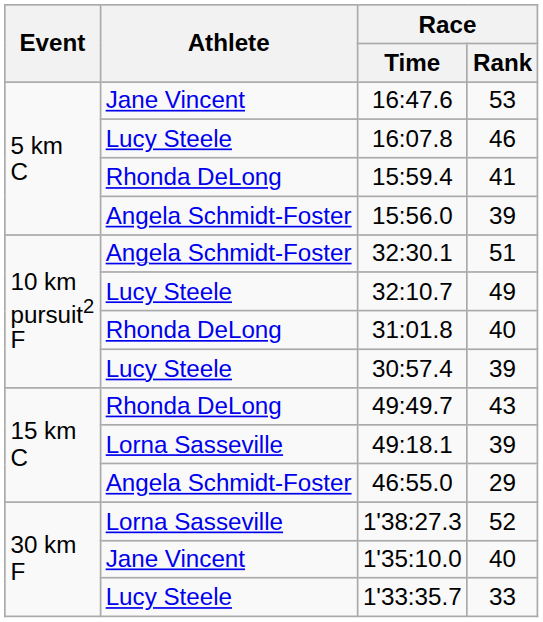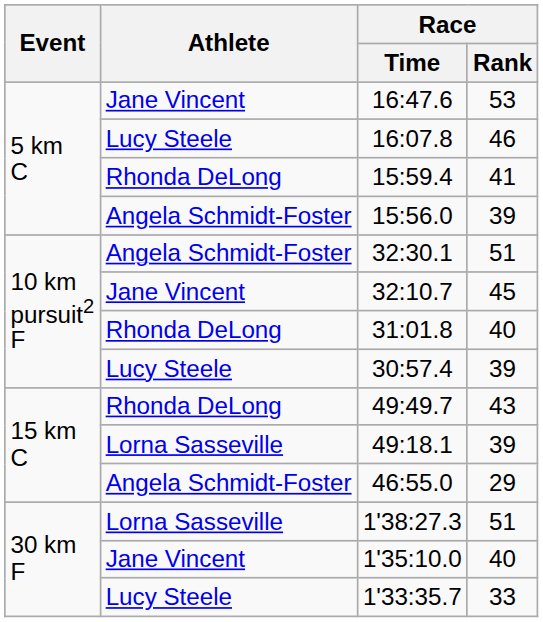32:10.7 | Athlete: Lucy Steele -> Jane Vincent
32:10.7 | Race / Rank: 49 -> 45
1'38:27.3 | Race / Rank: 52 -> 51
